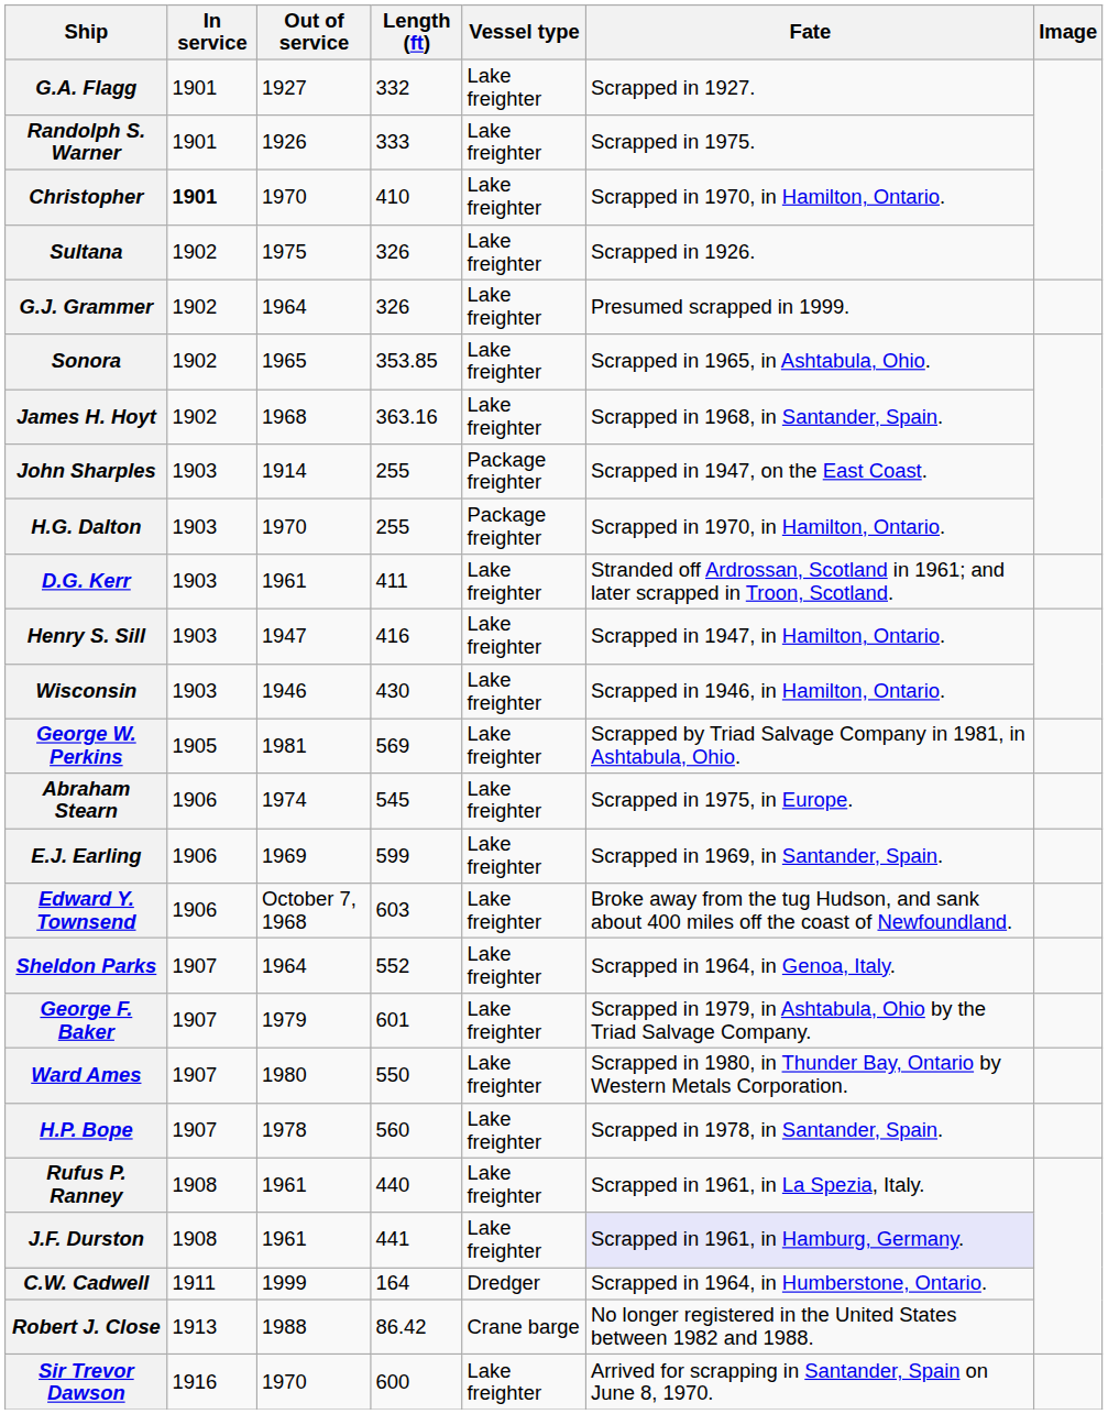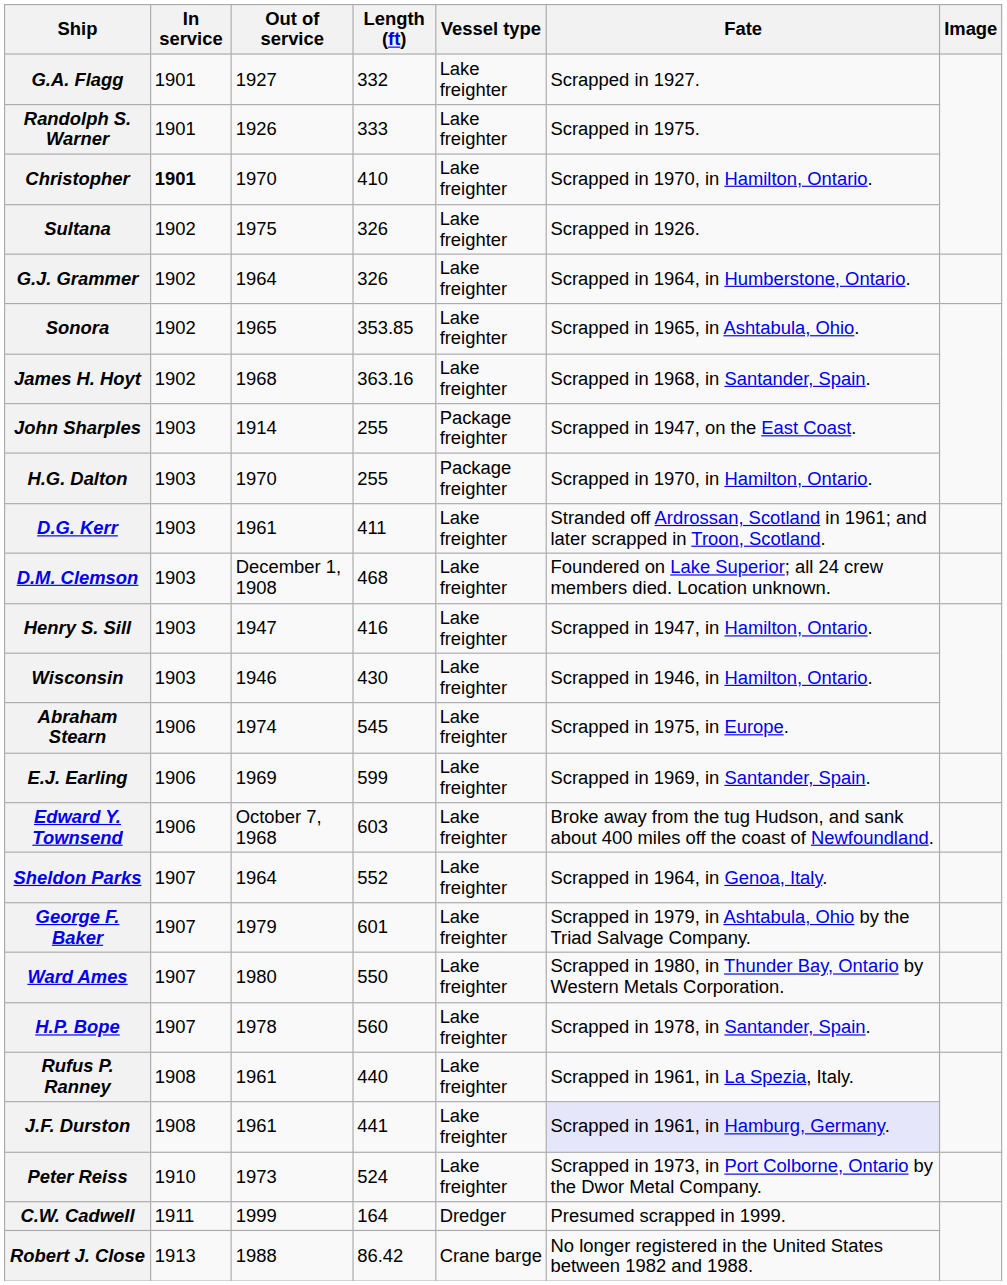G.J. Grammer | Fate: Presumed scrapped in 1999. -> Scrapped in 1964, in Humberstone, Ontario.
+ row: D.M. Clemson | 1903 | December 1, 1908 | 468 | Lake freighter | Foundered on Lake Superior; all 24 crew members died. Location unknown.
- row: George W. Perkins | 1905 | 1981 | 569 | Lake freighter | Scrapped by Triad Salvage Company in 1981, in Ashtabula, Ohio.
+ row: Peter Reiss | 1910 | 1973 | 524 | Lake freighter | Scrapped in 1973, in Port Colborne, Ontario by the Dwor Metal Company.
C.W. Cadwell | Fate: Scrapped in 1964, in Humberstone, Ontario. -> Presumed scrapped in 1999.
- row: Sir Trevor Dawson | 1916 | 1970 | 600 | Lake freighter | Arrived for scrapping in Santander, Spain on June 8, 1970.
